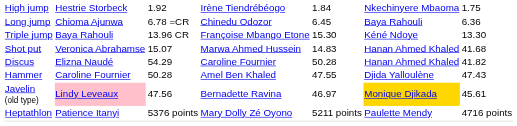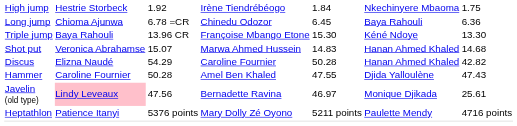Shot put | column 7: 41.68 -> 14.68
Discus | column 7: 41.82 -> 42.82
Javelin (old type) | column 6: gold background -> no background
Javelin (old type) | column 7: 45.61 -> 25.61
